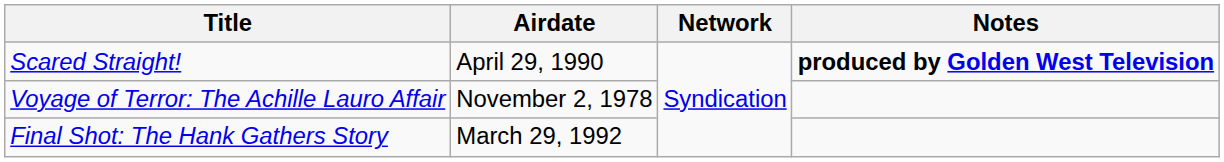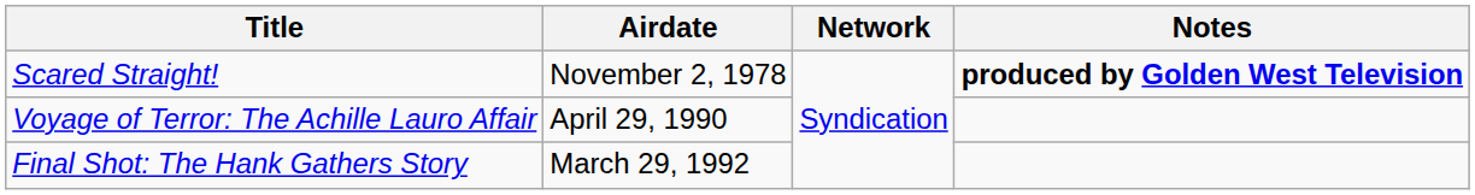Scared Straight! | Airdate: April 29, 1990 -> November 2, 1978
Voyage of Terror: The Achille Lauro Affair | Airdate: November 2, 1978 -> April 29, 1990
